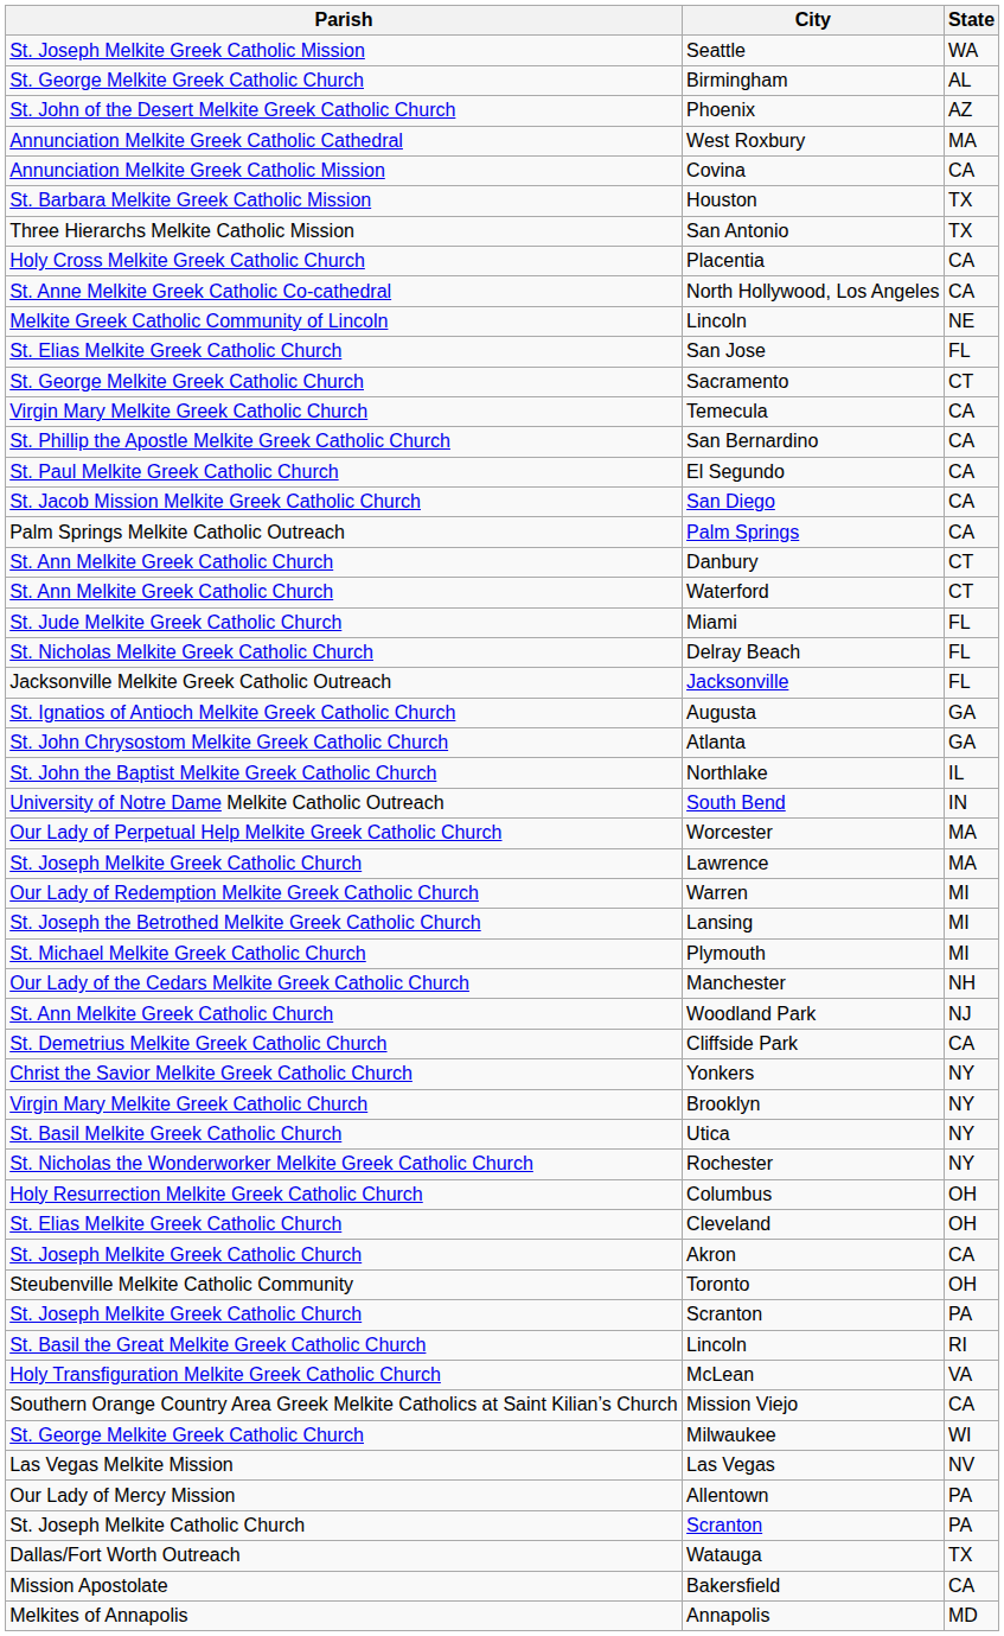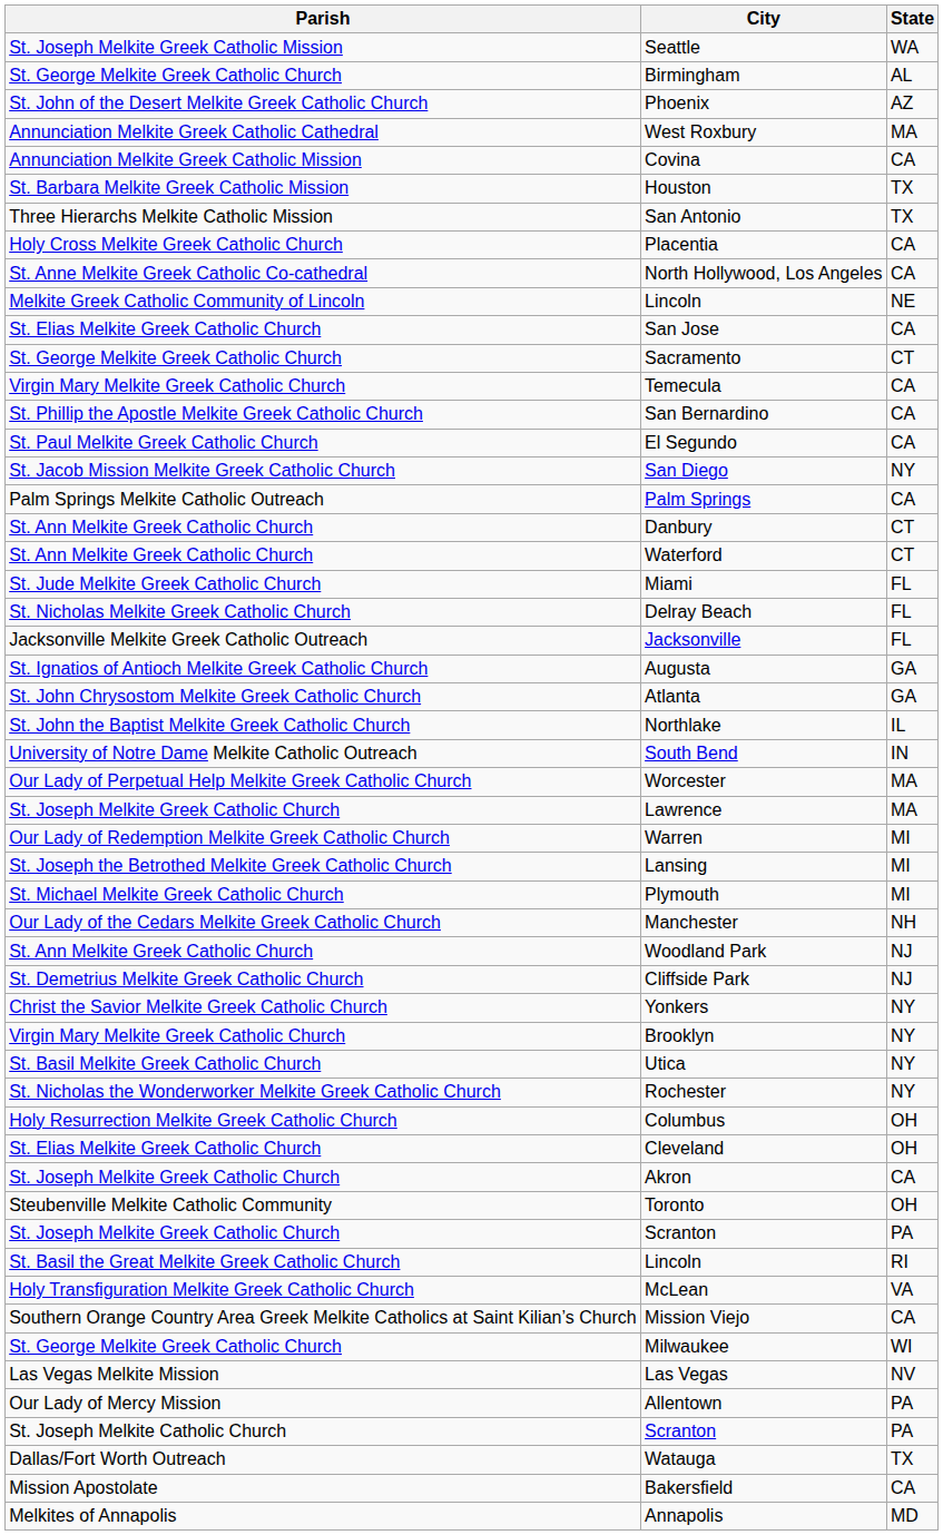San Jose | State: FL -> CA
San Diego | State: CA -> NY
Cliffside Park | State: CA -> NJ
